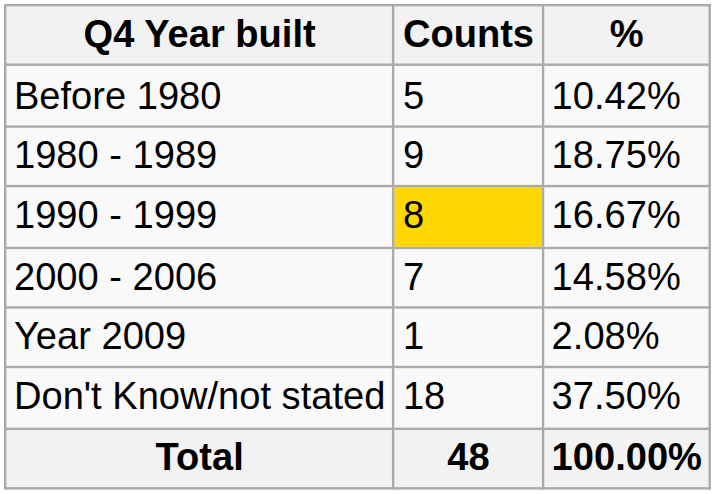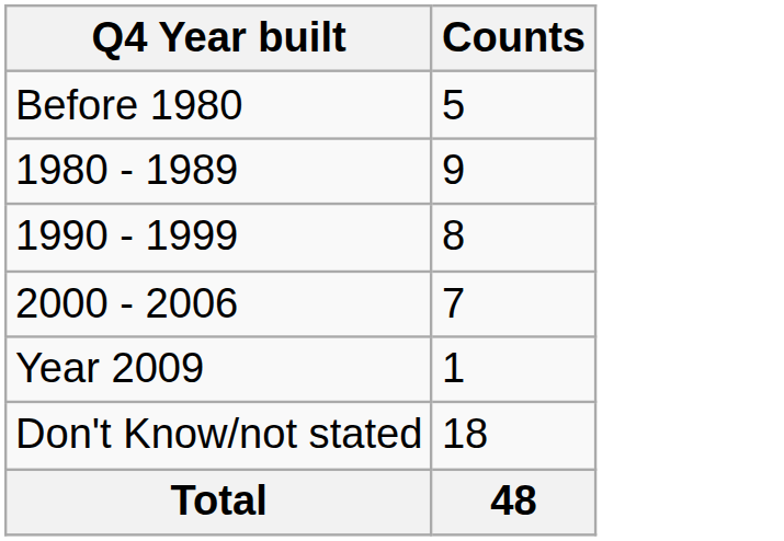- column: % | 10.42% | 18.75% | 16.67% | 14.58% | 2.08% | 37.50% | 100.00%
1990 - 1999 | Counts: gold background -> no background
